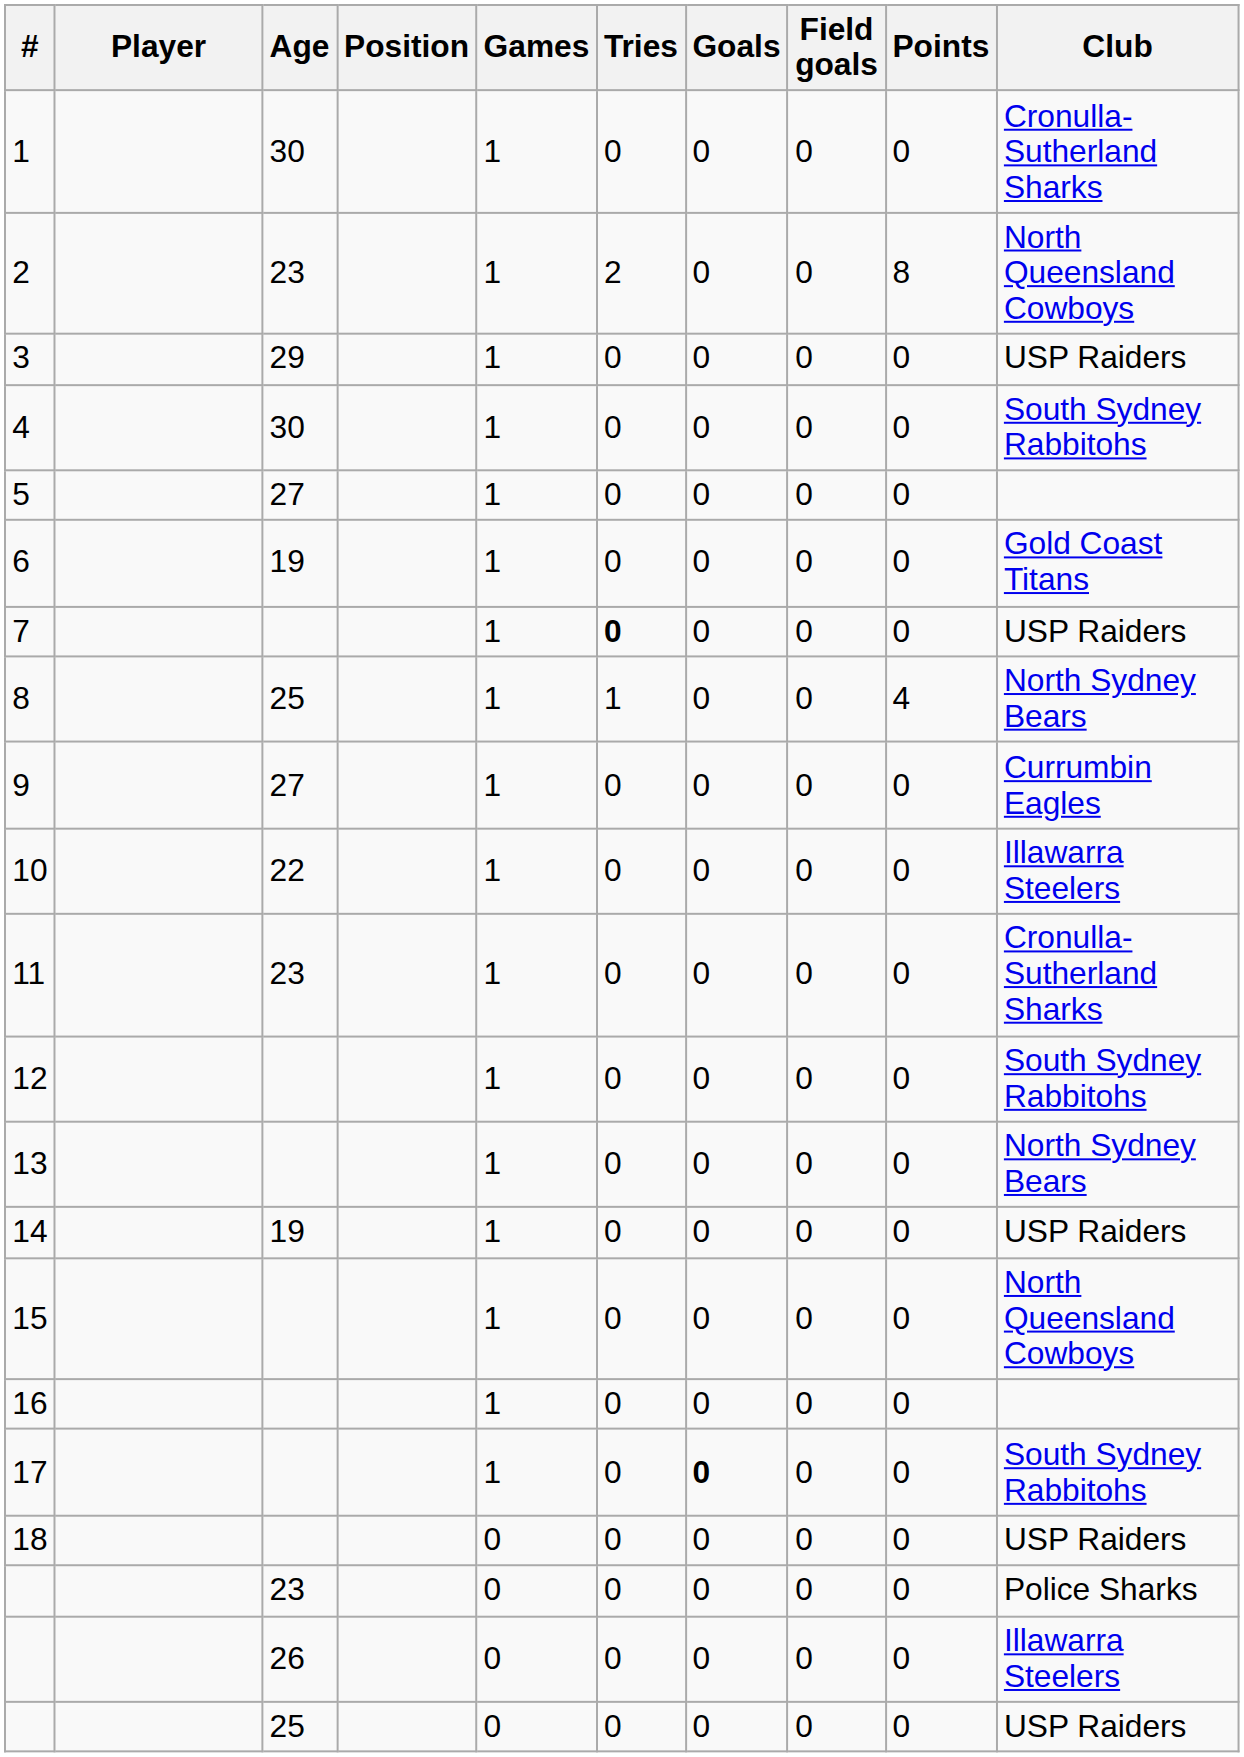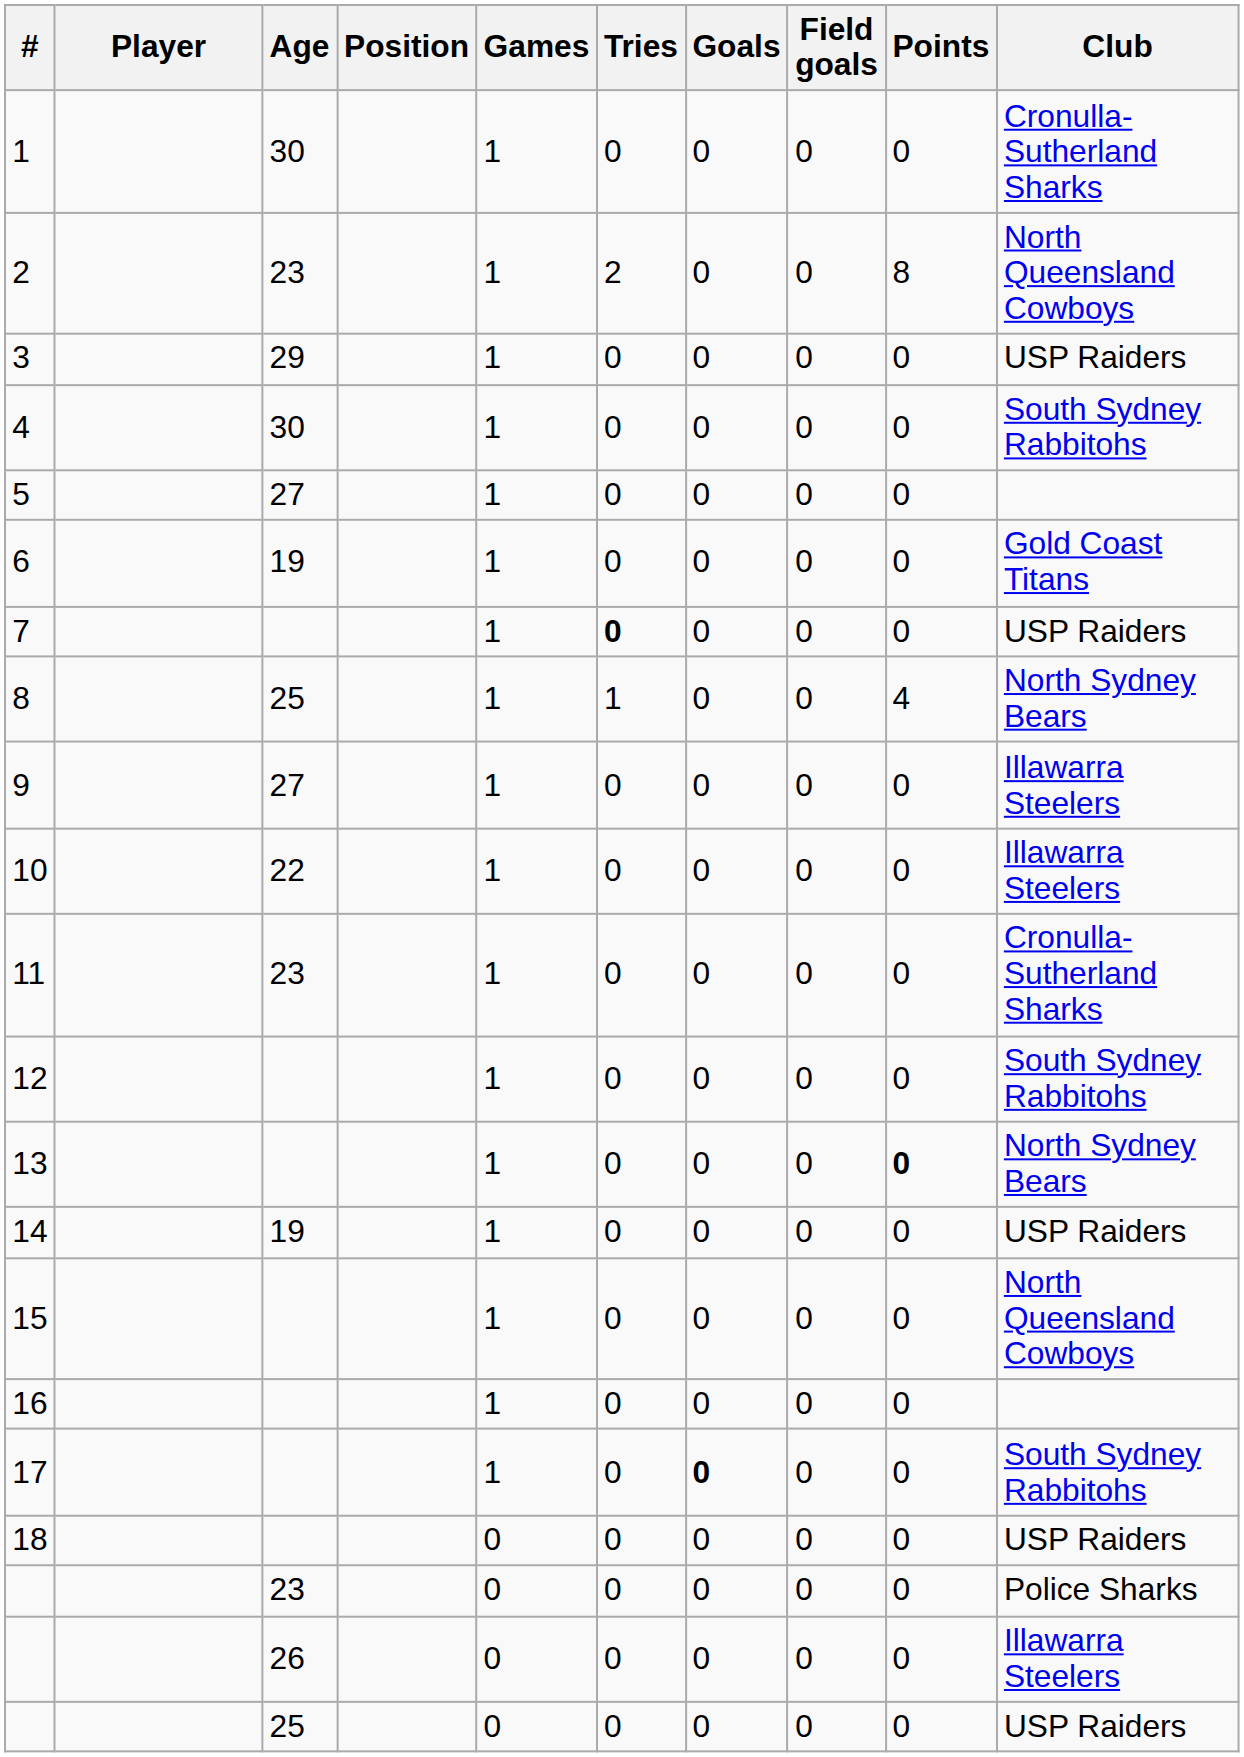9 | Club: Currumbin Eagles -> Illawarra Steelers
13 | Points: normal -> bold
